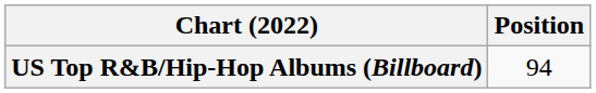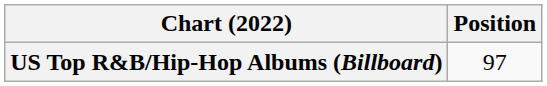US Top R&B/Hip-Hop Albums (Billboard) | Position: 94 -> 97
